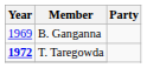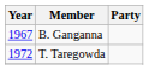B. Ganganna | Year: 1969 -> 1967
T. Taregowda | Year: bold -> normal
